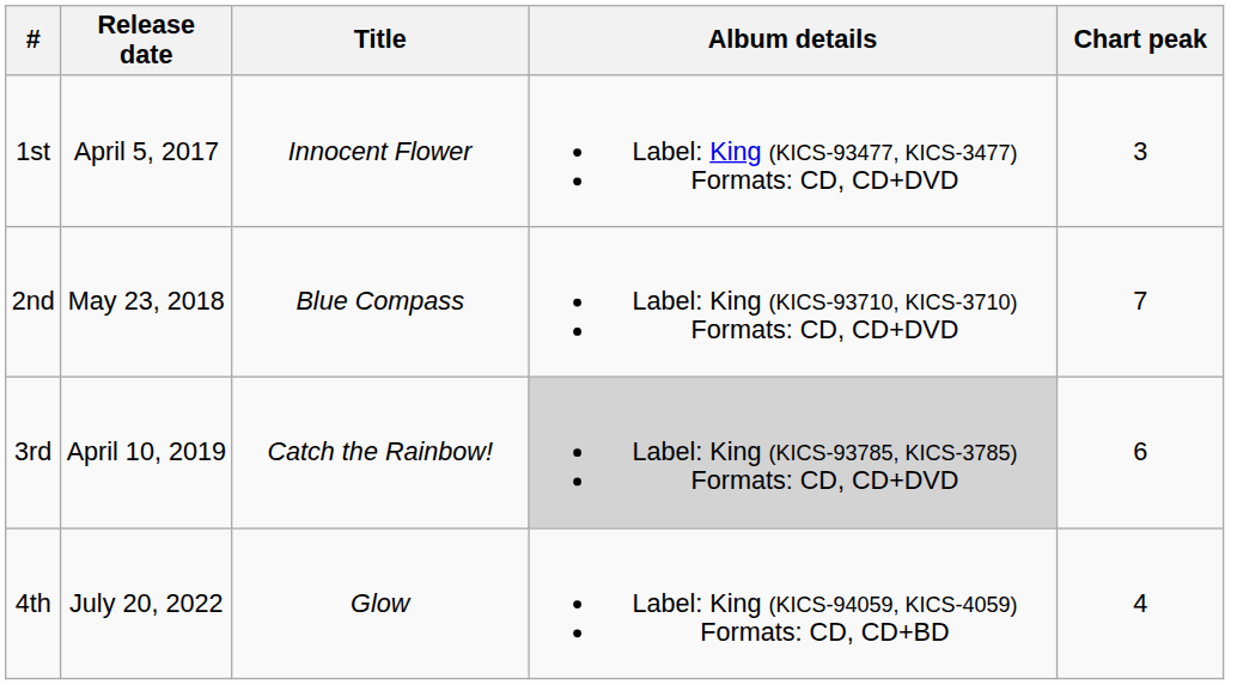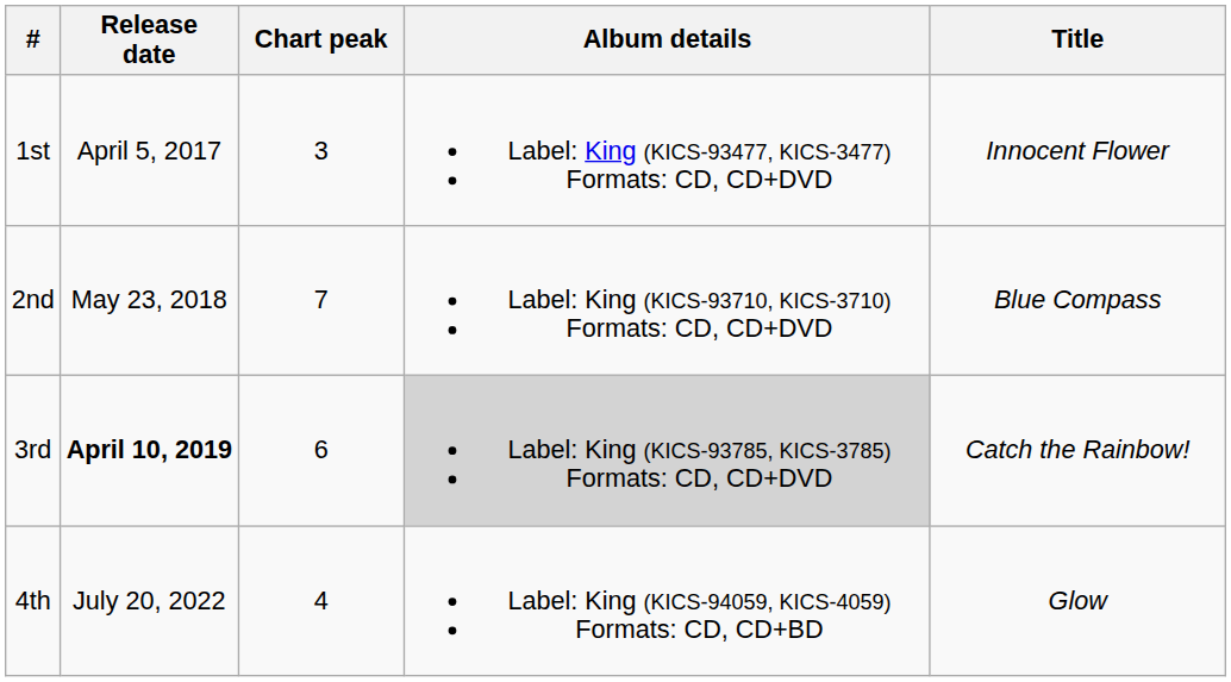columns swapped: Title <-> Chart peak
3rd | Release date: normal -> bold
